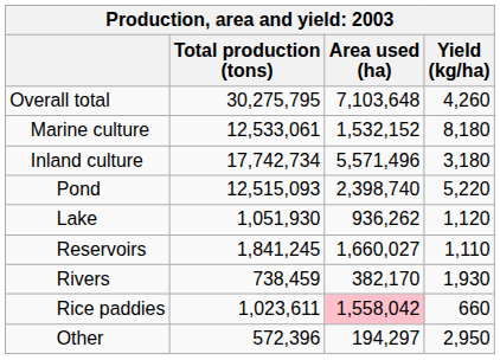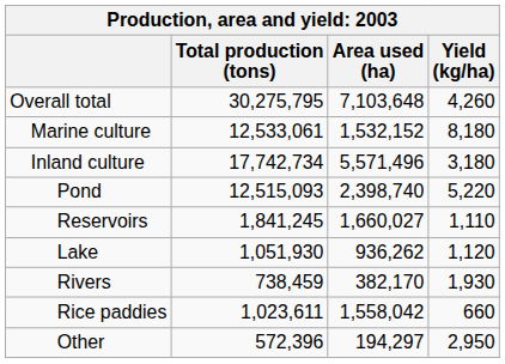rows swapped: Lake <-> Reservoirs
Rice paddies | Area used (ha): pink background -> no background
